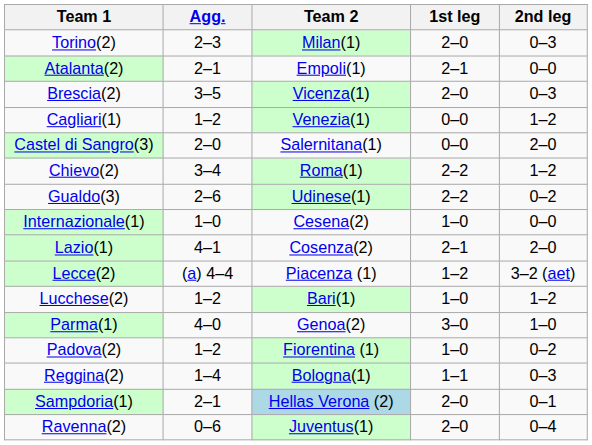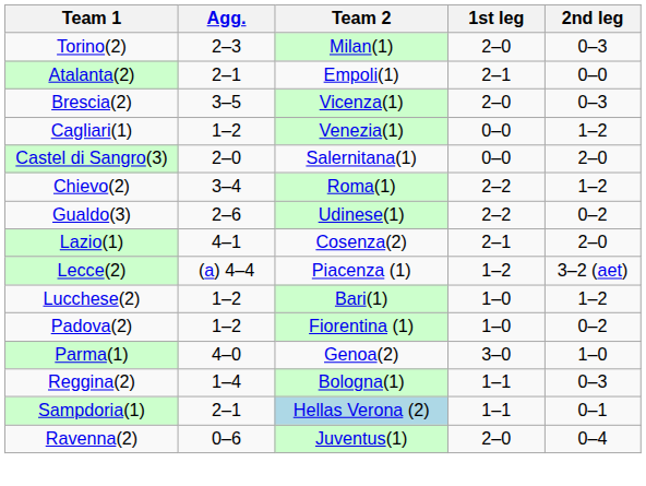- row: Internazionale(1) | 1–0 | Cesena(2) | 1–0 | 0–0
rows swapped: Padova(2) <-> Parma(1)
Sampdoria(1) | 1st leg: 2–0 -> 1–1
